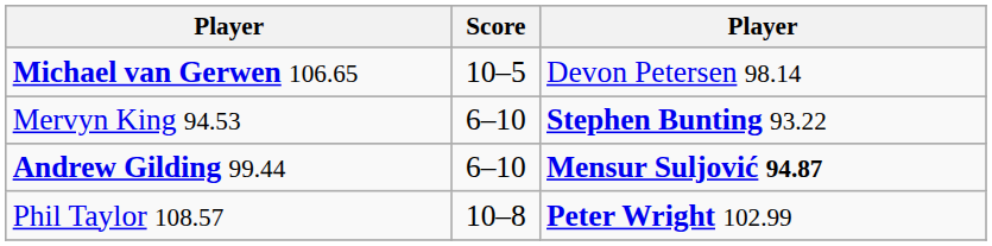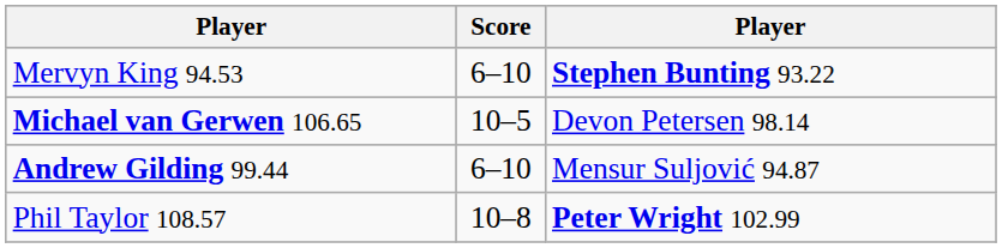rows swapped: Mervyn King 94.53 <-> Michael van Gerwen 106.65
Andrew Gilding 99.44 | column 3: bold -> normal
